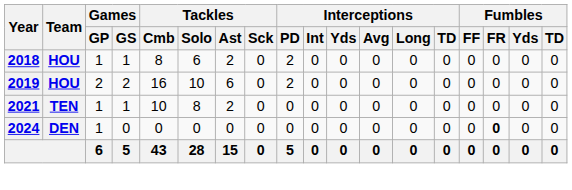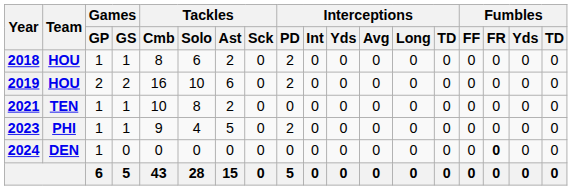+ row: 2023 | PHI | 1 | 1 | 9 | 4 | 5 | 0 | 2 | 0 | 0 | 0 | 0 | 0 | 0 | 0 | 0 | 0
